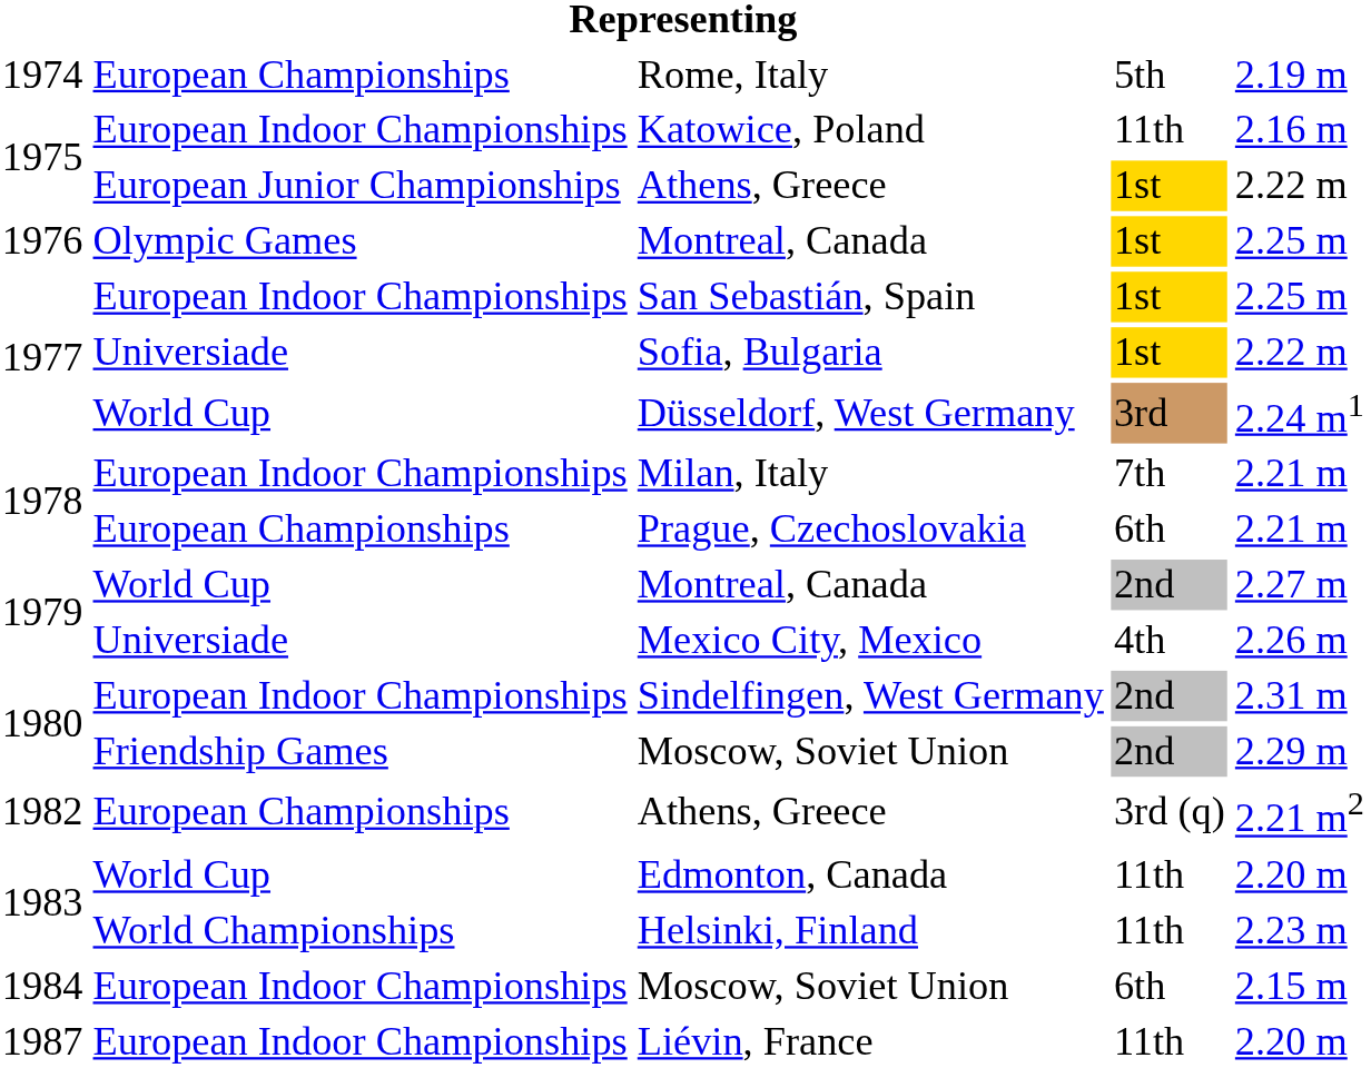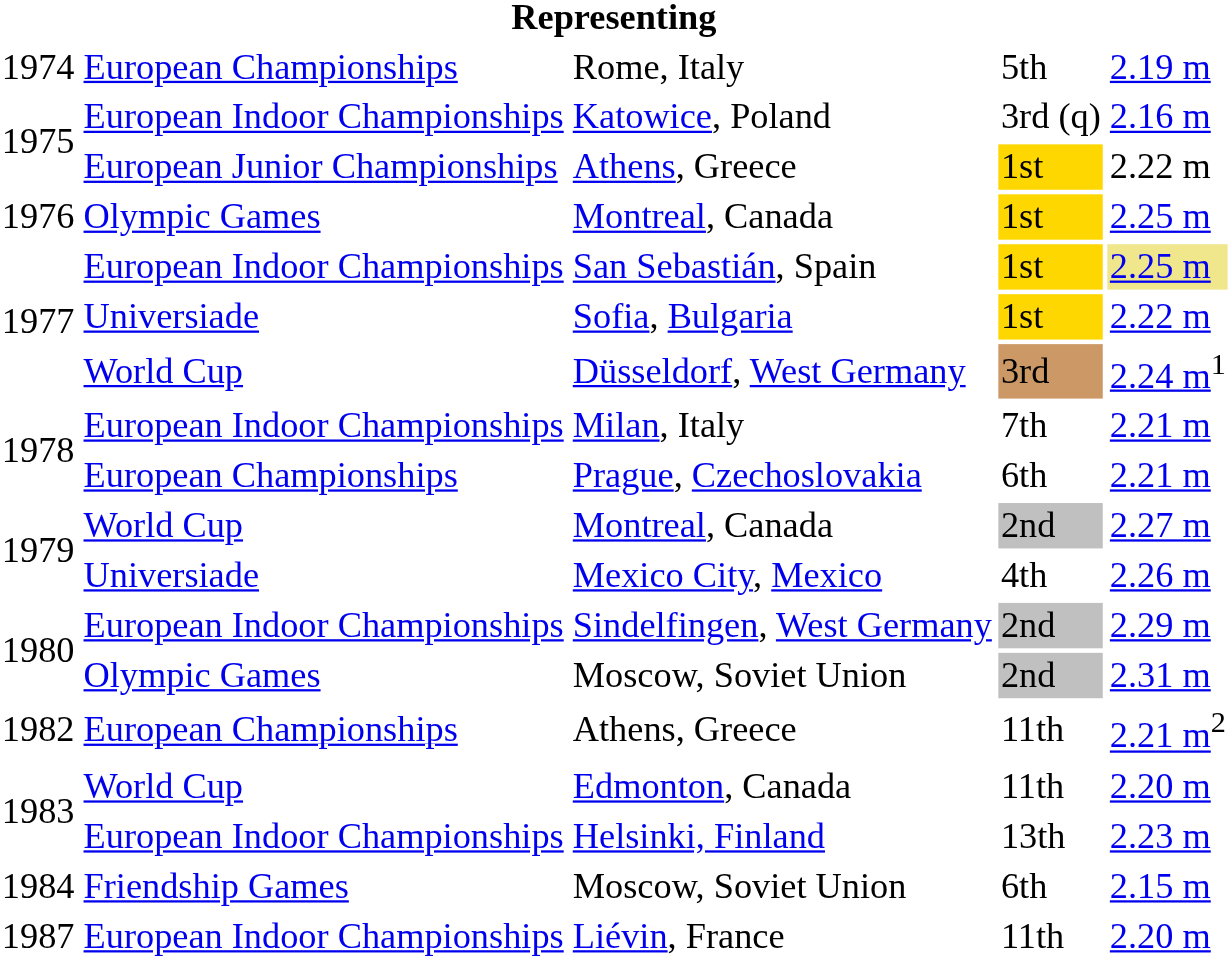Katowice, Poland | column 4: 11th -> 3rd (q)
San Sebastián, Spain | column 5: no background -> khaki background
Sindelfingen, West Germany | column 5: 2.31 m -> 2.29 m
1980 / Moscow, Soviet Union | column 2: Friendship Games -> Olympic Games
1980 / Moscow, Soviet Union | column 5: 2.29 m -> 2.31 m
1982 / Athens, Greece | column 4: 3rd (q) -> 11th
Helsinki, Finland | column 2: World Championships -> European Indoor Championships
Helsinki, Finland | column 4: 11th -> 13th
1984 / Moscow, Soviet Union | column 2: European Indoor Championships -> Friendship Games
